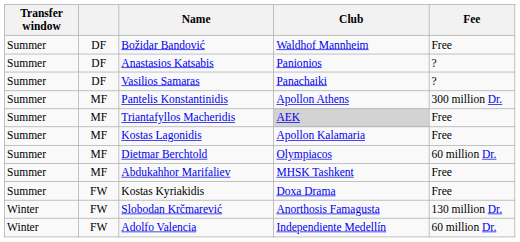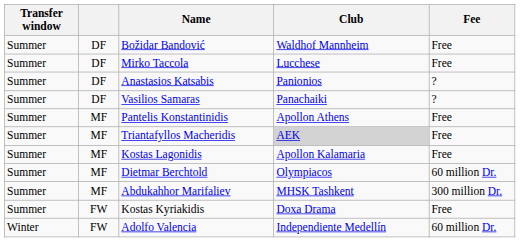+ row: Summer | DF | Mirko Taccola | Lucchese | Free
Pantelis Konstantinidis | Fee: 300 million Dr. -> Free
Abdukahhor Marifaliev | Fee: Free -> 300 million Dr.
- row: Winter | FW | Slobodan Krčmarević | Anorthosis Famagusta | 130 million Dr.
